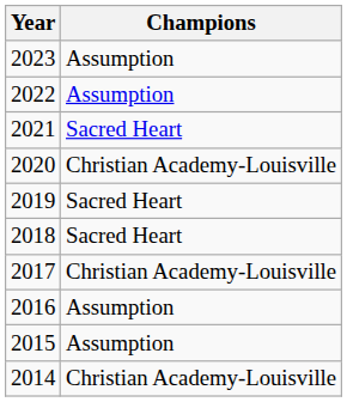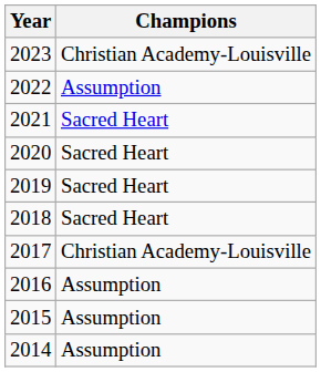2023 | Champions: Assumption -> Christian Academy-Louisville
2020 | Champions: Christian Academy-Louisville -> Sacred Heart
2014 | Champions: Christian Academy-Louisville -> Assumption
